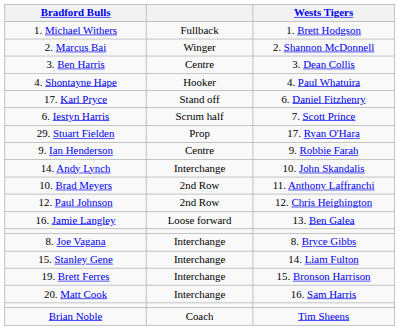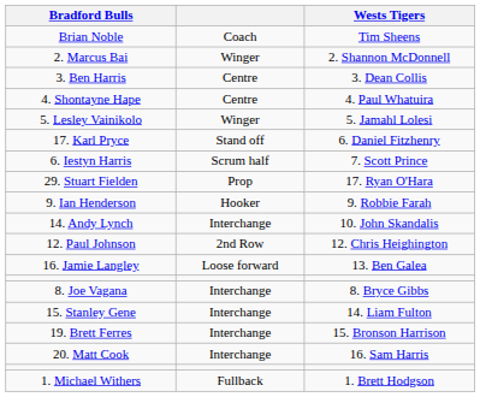rows swapped: 1. Michael Withers <-> Brian Noble
4. Shontayne Hape | column 2: Hooker -> Centre
+ row: 5. Lesley Vainikolo | Winger | 5. Jamahl Lolesi
9. Ian Henderson | column 2: Centre -> Hooker
- row: 10. Brad Meyers | 2nd Row | 11. Anthony Laffranchi
